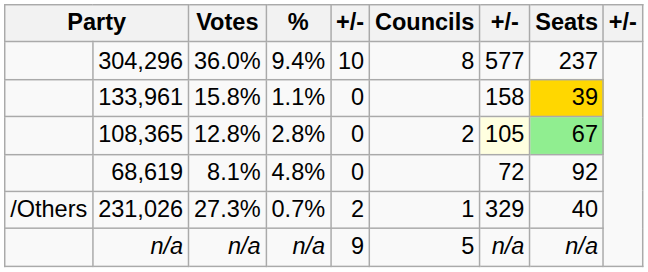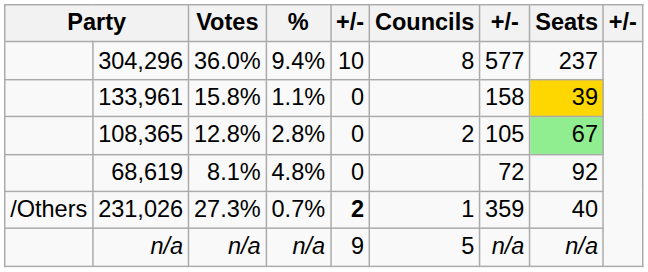108,365 | column 7: lightyellow background -> no background
231,026 | column 5: normal -> bold
231,026 | column 7: 329 -> 359
